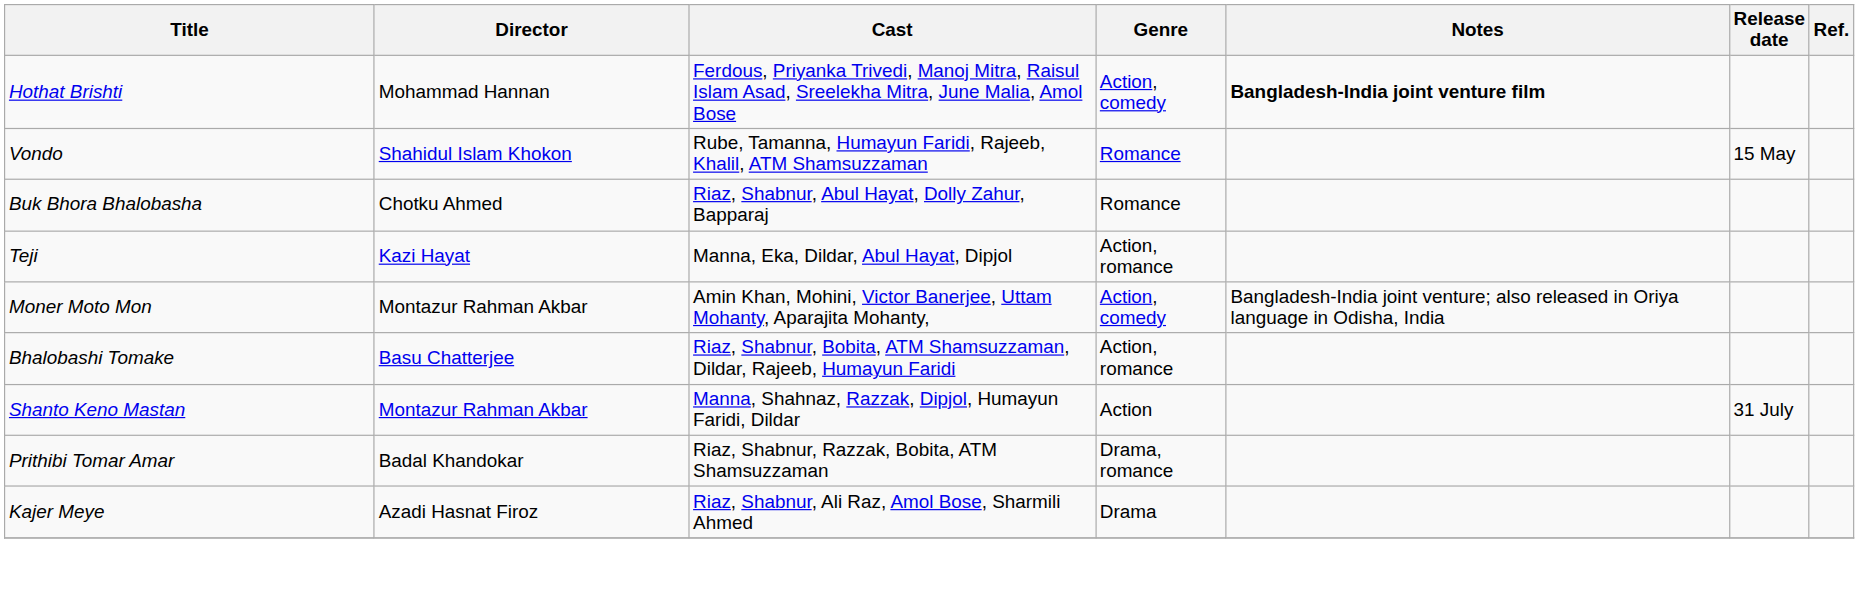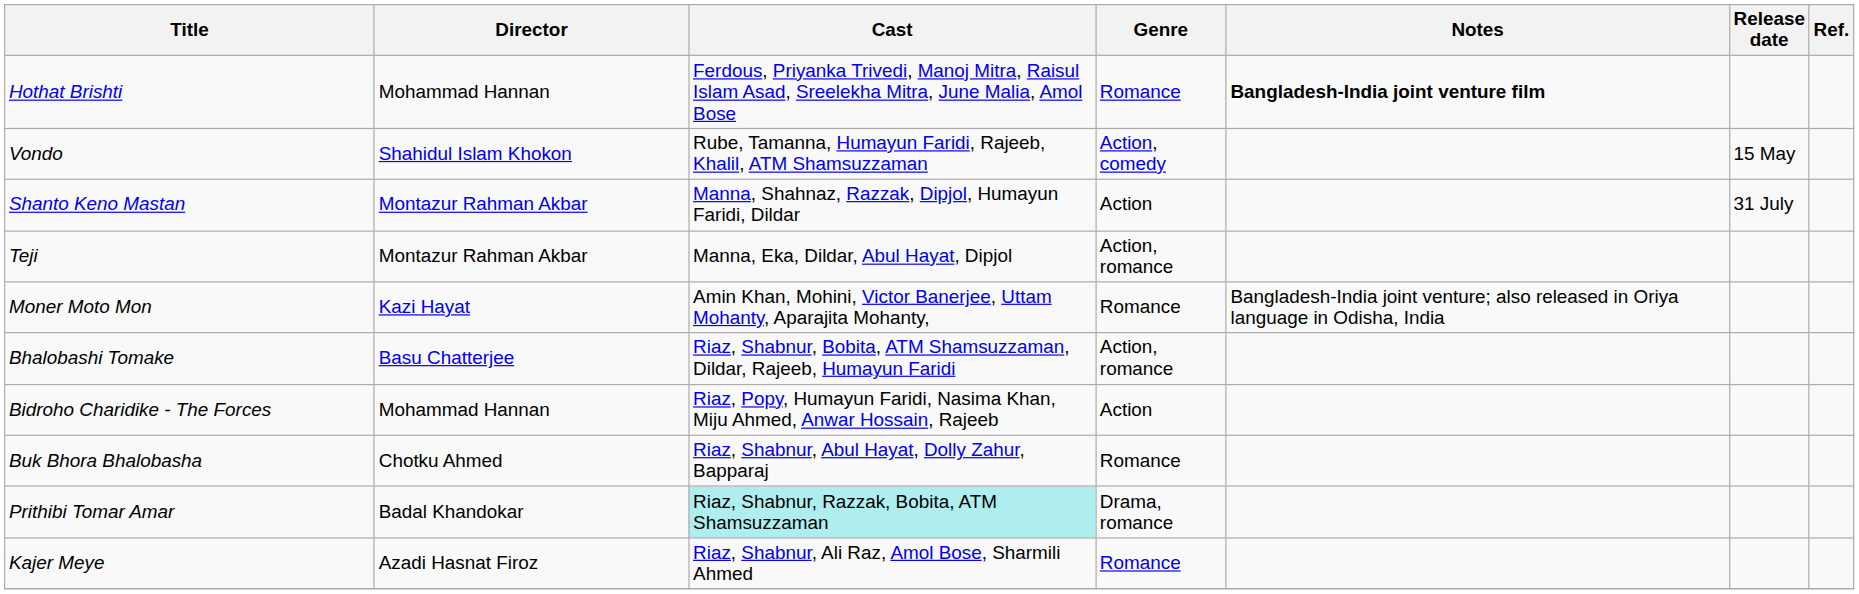Hothat Brishti | Genre: Action, comedy -> Romance
Vondo | Genre: Romance -> Action, comedy
rows swapped: Shanto Keno Mastan <-> Buk Bhora Bhalobasha
Teji | Director: Kazi Hayat -> Montazur Rahman Akbar
Moner Moto Mon | Director: Montazur Rahman Akbar -> Kazi Hayat
Moner Moto Mon | Genre: Action, comedy -> Romance
+ row: Bidroho Charidike - The Forces | Mohammad Hannan | Riaz, Popy, Humayun Faridi, Nasima Khan, Miju Ahmed, Anwar Hossain, Rajeeb | Action
Prithibi Tomar Amar | Cast: no background -> paleturquoise background
Kajer Meye | Genre: Drama -> Romance
